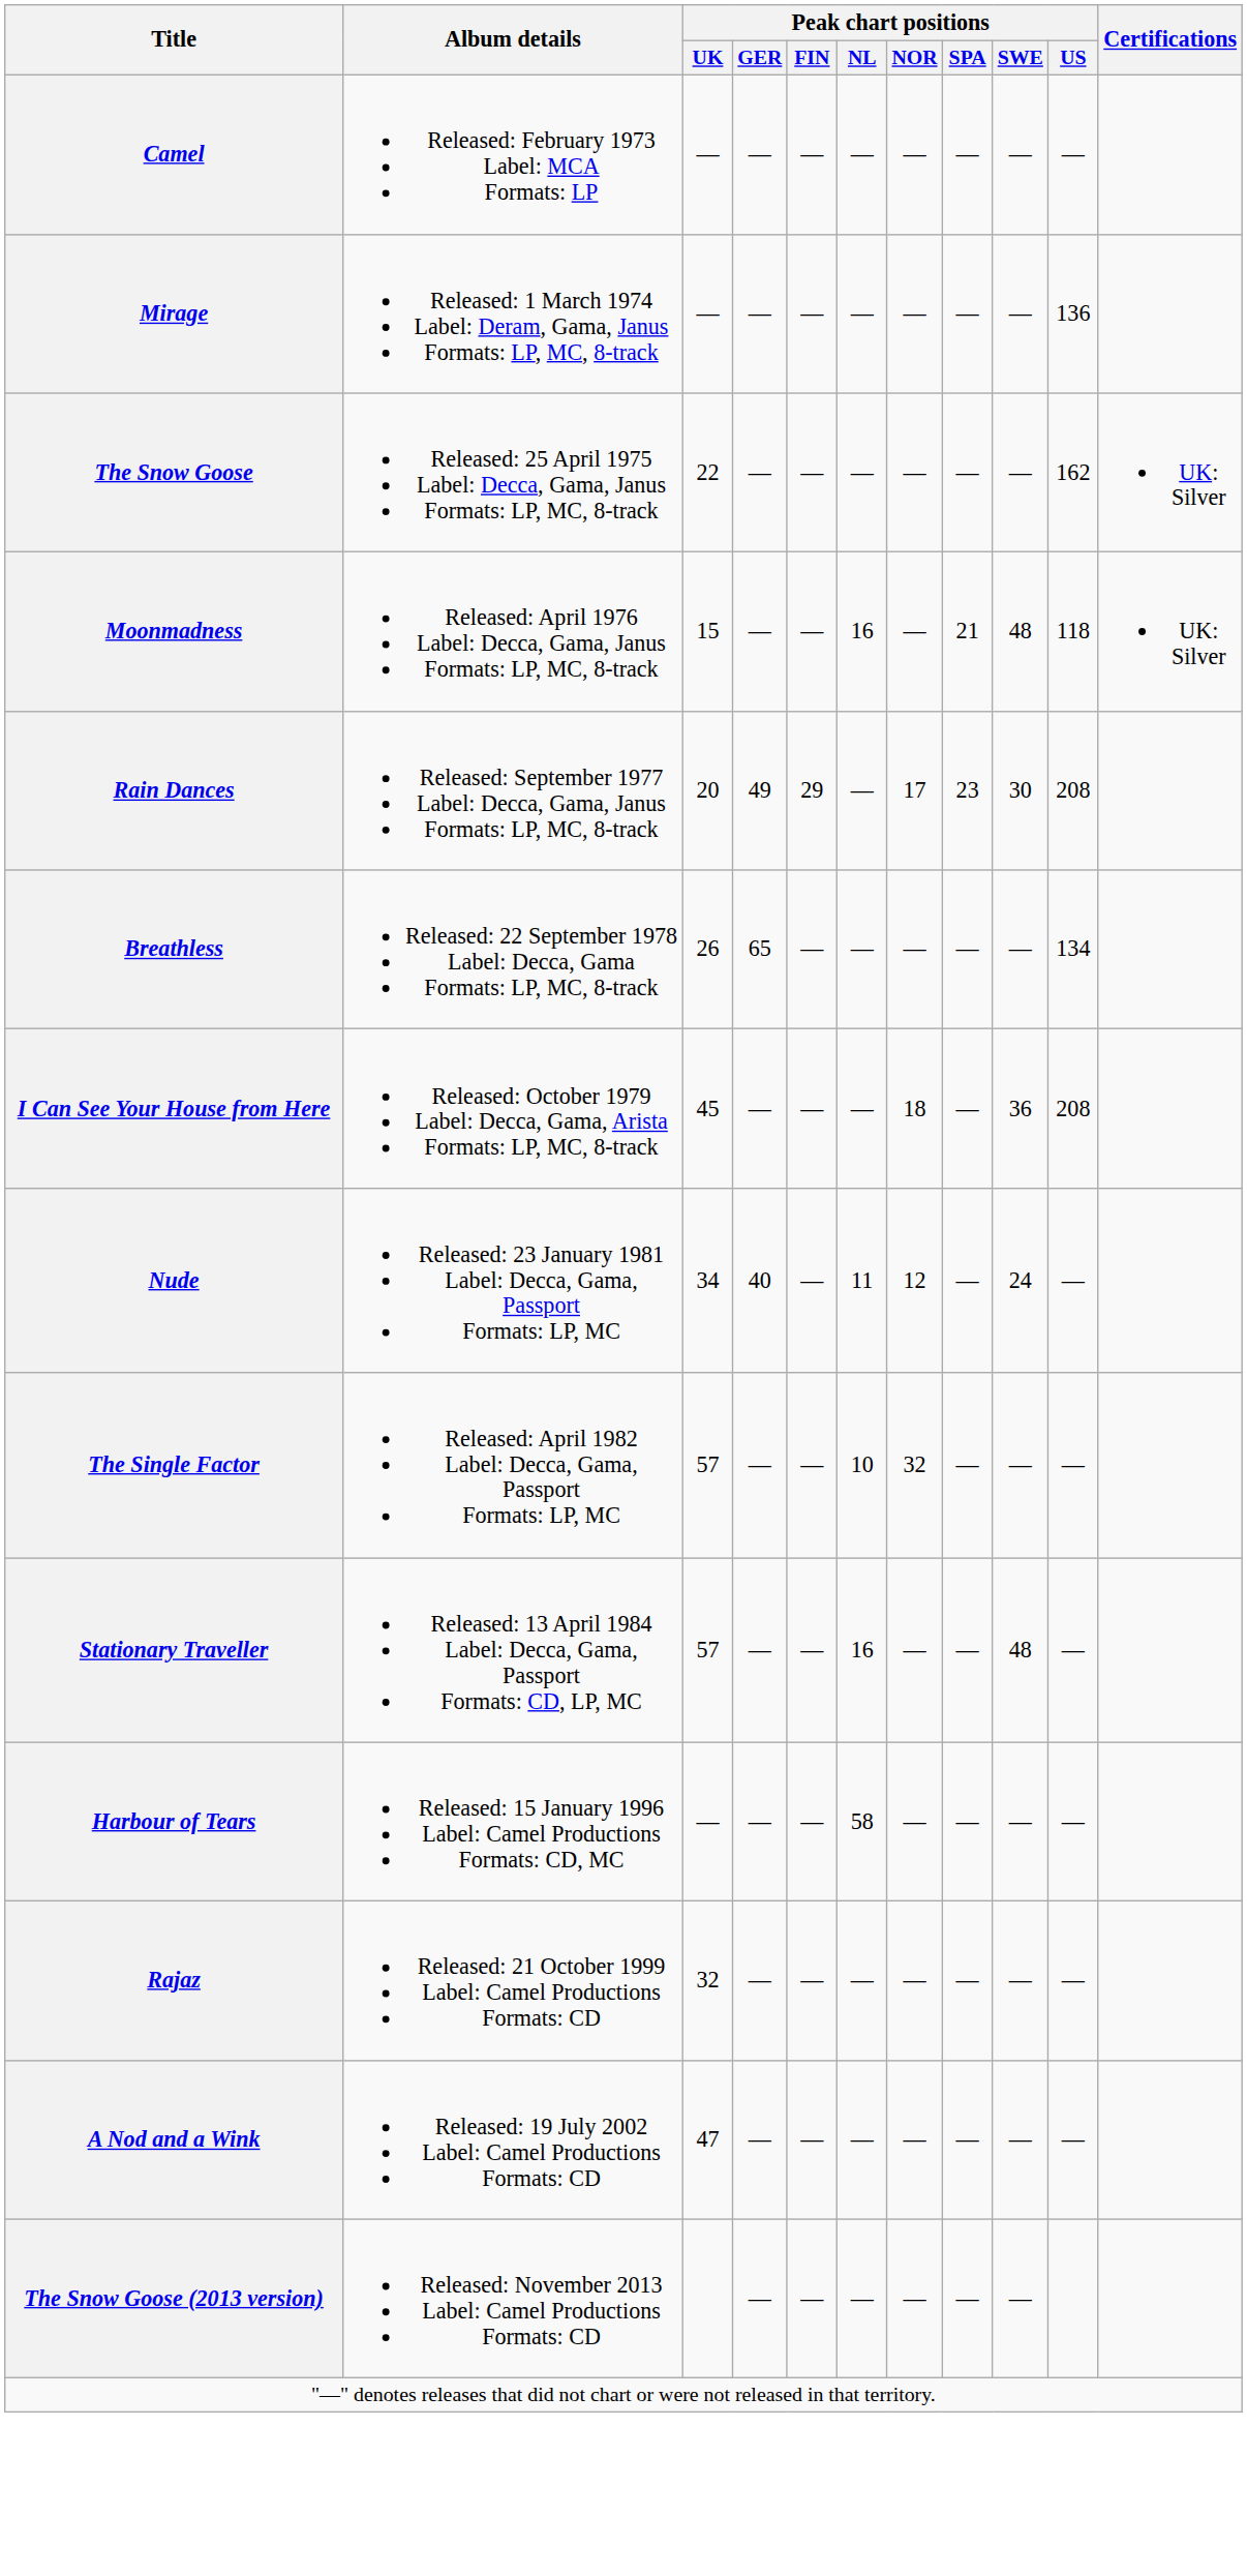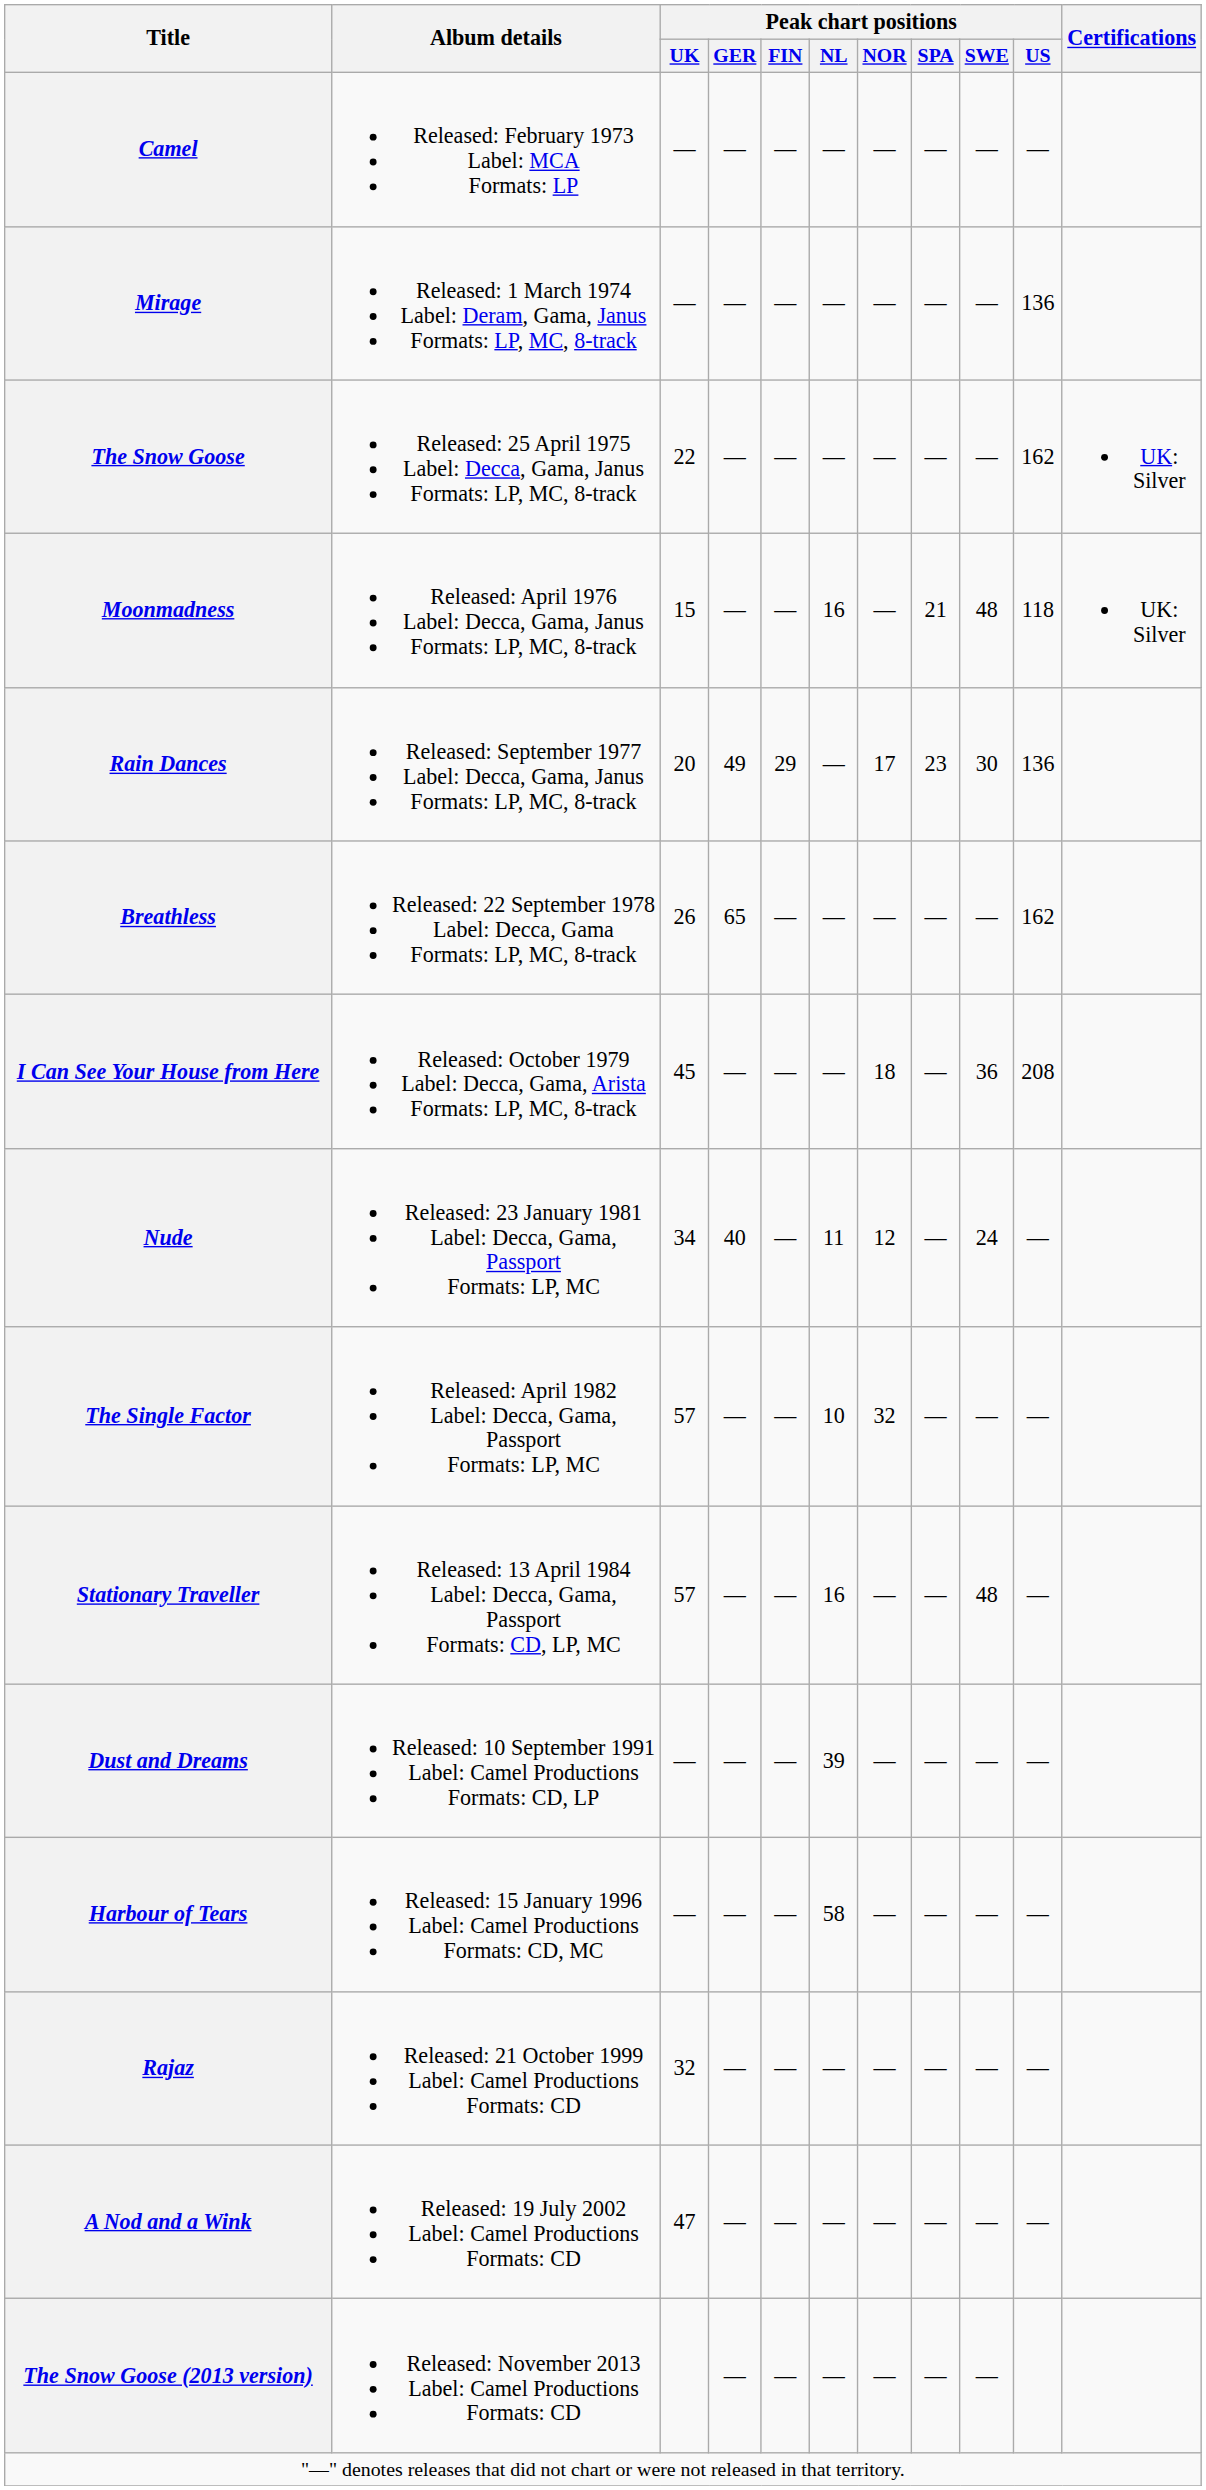Rain Dances | Peak chart positions / US: 208 -> 136
Breathless | Peak chart positions / US: 134 -> 162
+ row: Dust and Dreams | Released: 10 September 1991 Label: Camel Productions Formats: CD, LP | — | — | — | 39 | — | — | — | —
